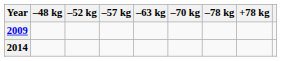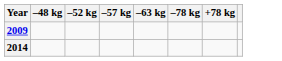- column: –70 kg
